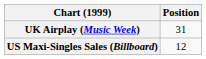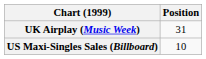US Maxi-Singles Sales (Billboard) | Position: 12 -> 10
